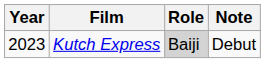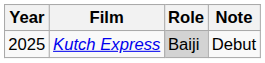Kutch Express | Year: 2023 -> 2025
